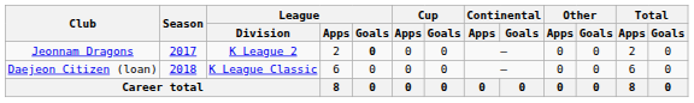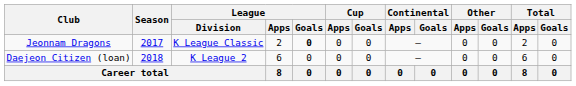Jeonnam Dragons | League / Division: K League 2 -> K League Classic
Daejeon Citizen (loan) | League / Division: K League Classic -> K League 2
